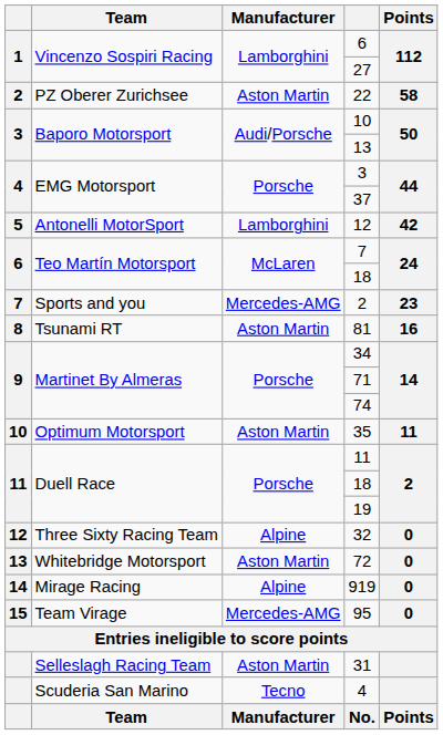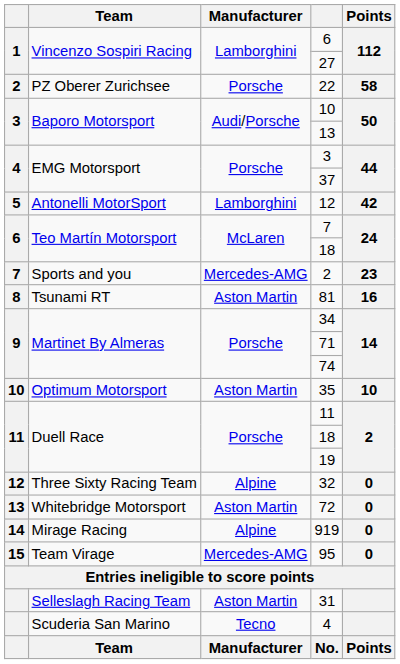22 | Manufacturer: Aston Martin -> Porsche
35 | Points: 11 -> 10
